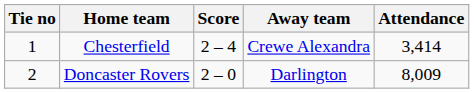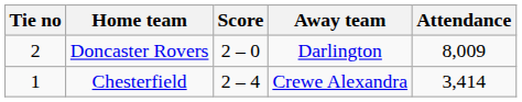rows swapped: Chesterfield <-> Doncaster Rovers
